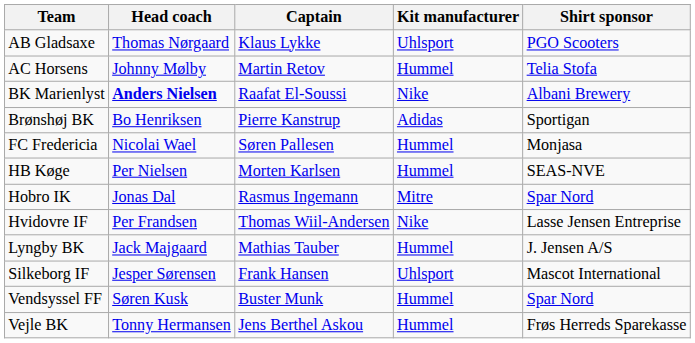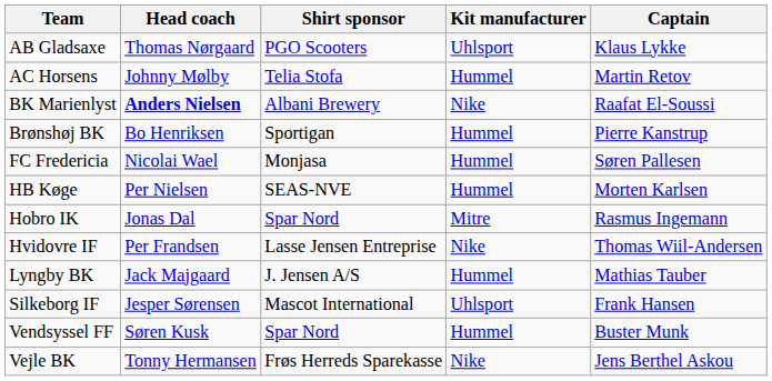columns swapped: Captain <-> Shirt sponsor
Brønshøj BK | Kit manufacturer: Adidas -> Hummel
Vejle BK | Kit manufacturer: Hummel -> Nike
